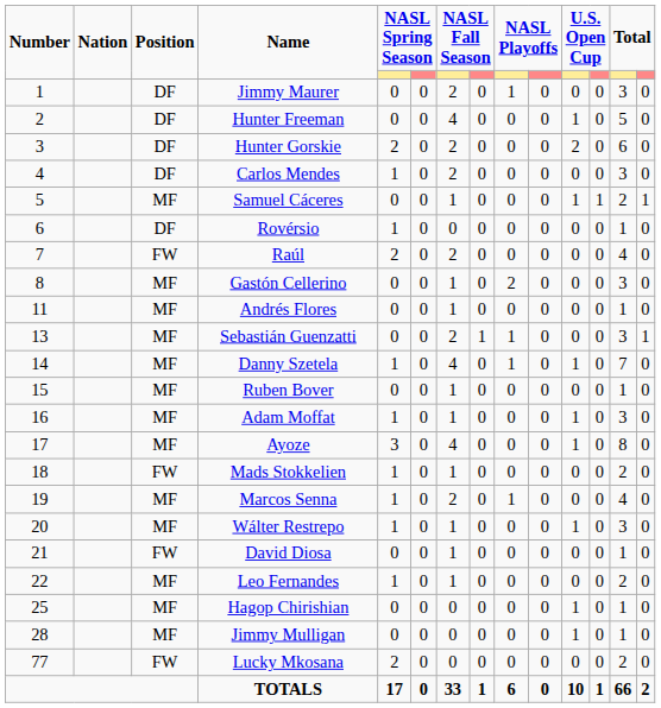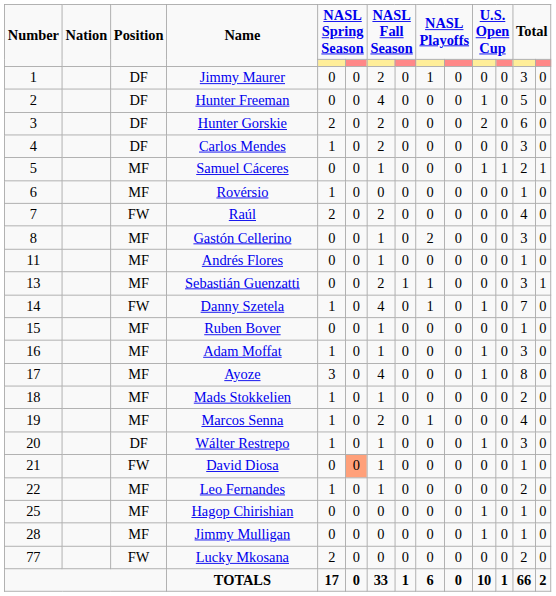Rovérsio | Position: DF -> MF
Danny Szetela | Position: MF -> FW
Mads Stokkelien | Position: FW -> MF
Wálter Restrepo | Position: MF -> DF
David Diosa | column 6: no background -> lightsalmon background
